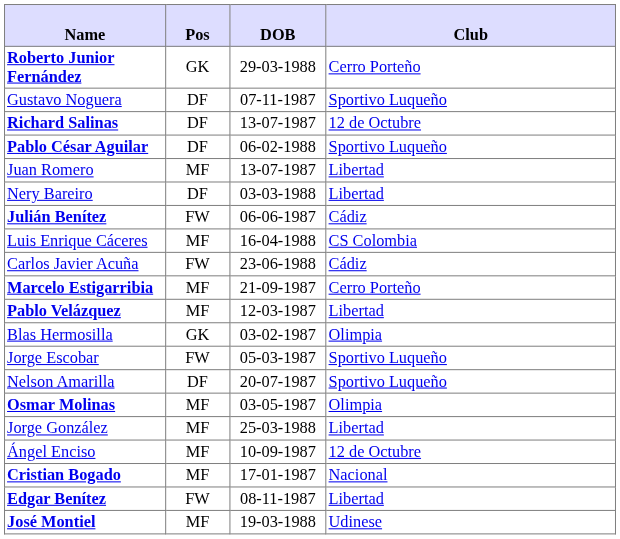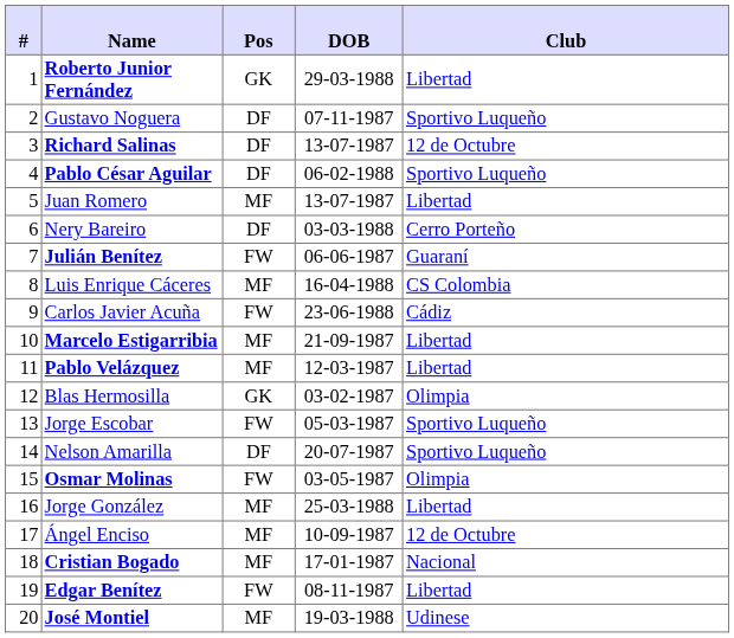+ column: # | 1 | 2 | 3 | 4 | 5 | 6 | 7 | 8 | 9 | 10 | 11 | 12 | 13 | 14 | 15 | 16 | 17 | 18 | 19 | 20
Roberto Junior Fernández | Club: Cerro Porteño -> Libertad
Nery Bareiro | Club: Libertad -> Cerro Porteño
Julián Benítez | Club: Cádiz -> Guaraní
Marcelo Estigarribia | Club: Cerro Porteño -> Libertad
Osmar Molinas | Pos: MF -> FW
